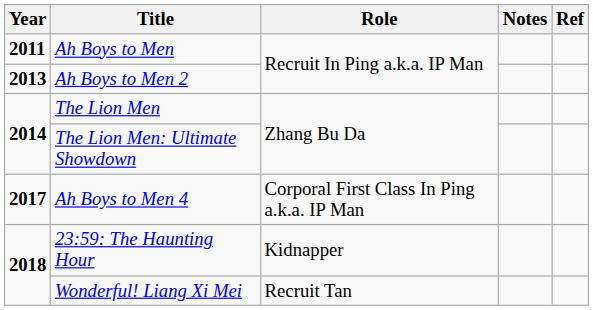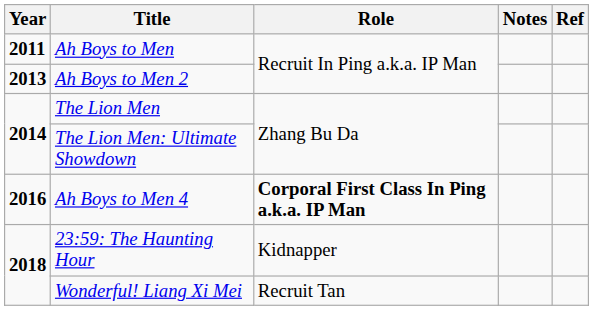Ah Boys to Men 4 | Year: 2017 -> 2016
Ah Boys to Men 4 | Role: normal -> bold
